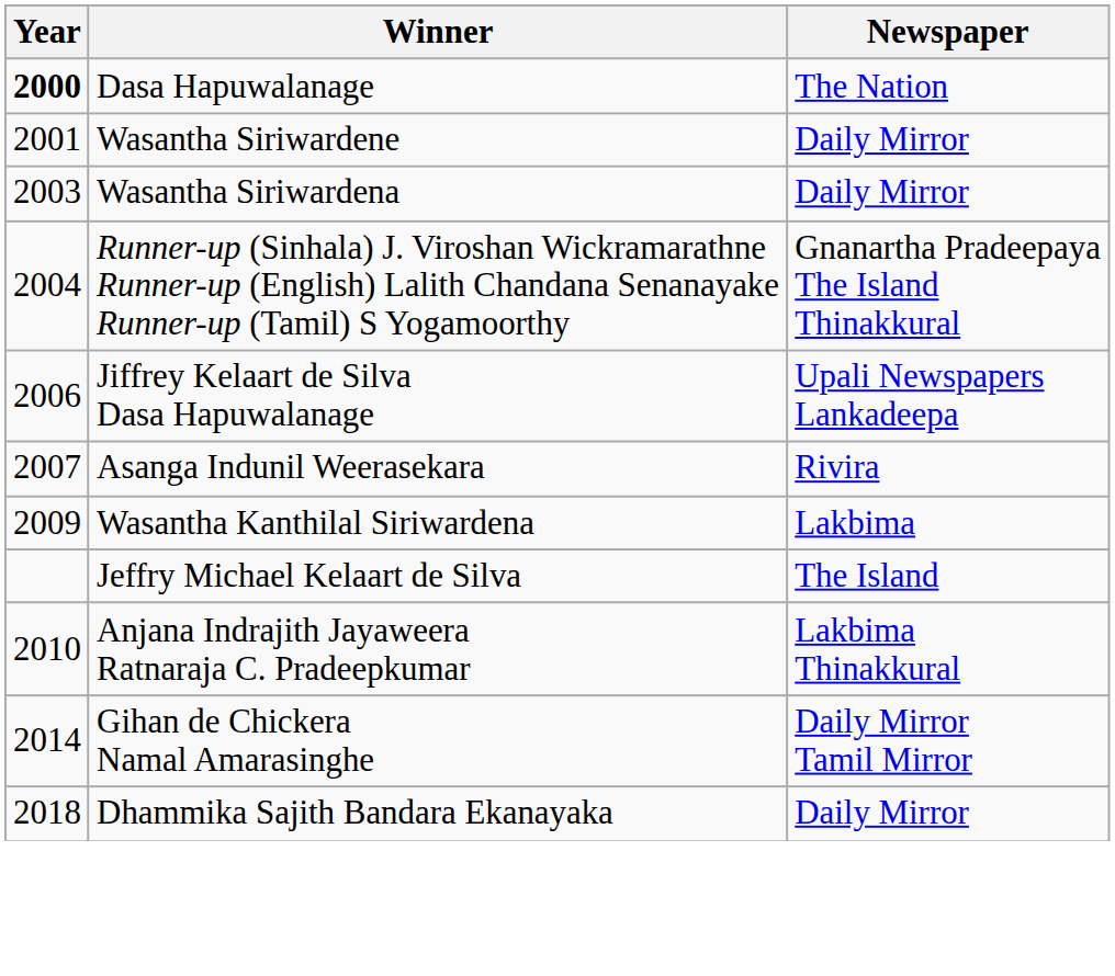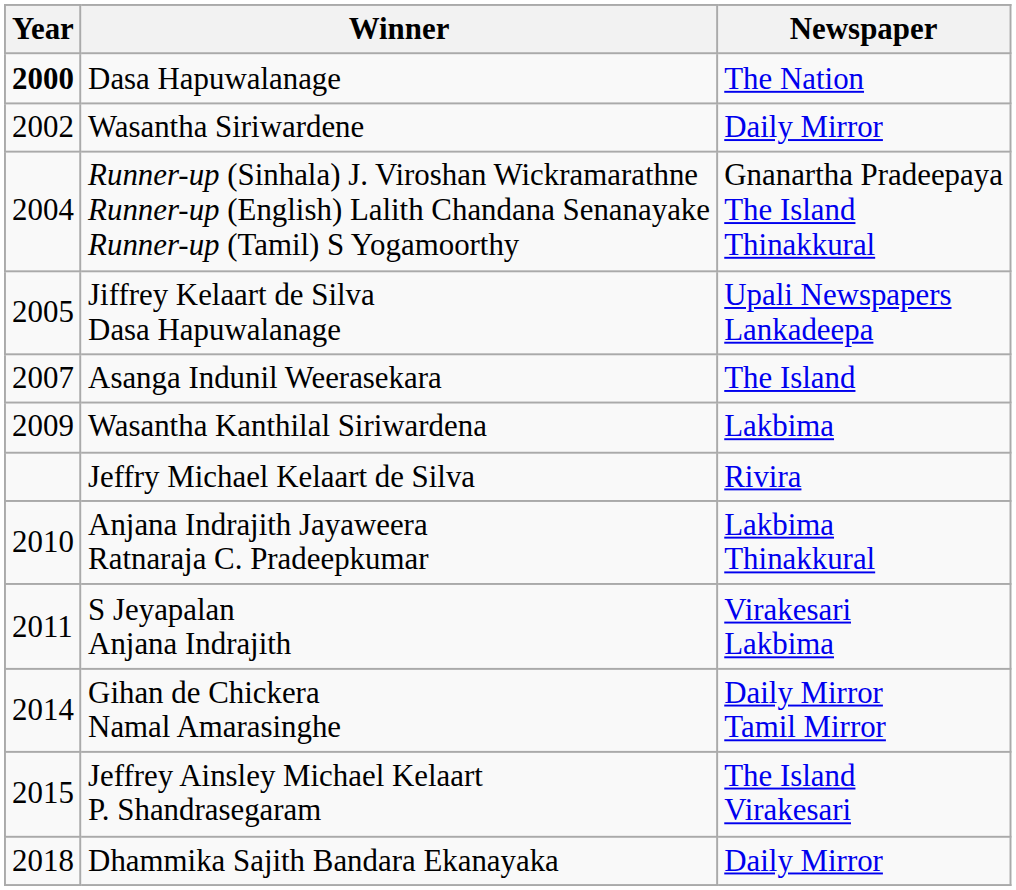Wasantha Siriwardene | Year: 2001 -> 2002
- row: 2003 | Wasantha Siriwardena | Daily Mirror
Jiffrey Kelaart de Silva Dasa Hapuwalanage | Year: 2006 -> 2005
Asanga Indunil Weerasekara | Newspaper: Rivira -> The Island
Jeffry Michael Kelaart de Silva | Newspaper: The Island -> Rivira
+ row: 2011 | S Jeyapalan Anjana Indrajith | Virakesari Lakbima
+ row: 2015 | Jeffrey Ainsley Michael Kelaart P. Shandrasegaram | The Island Virakesari
